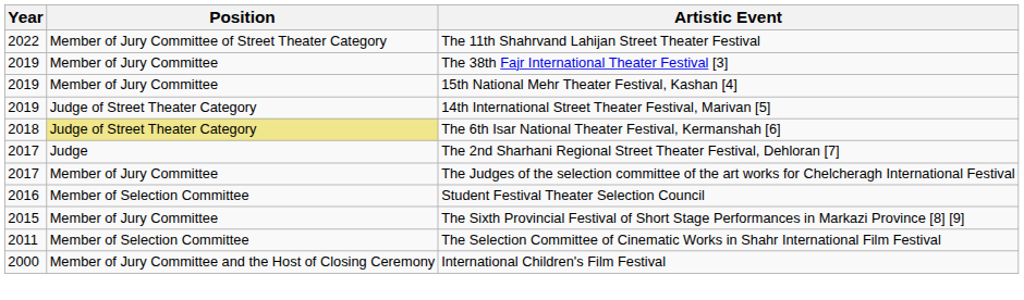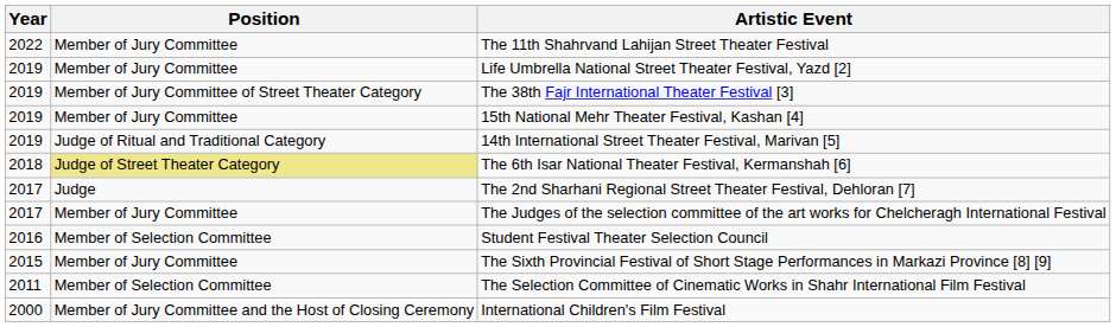The 11th Shahrvand Lahijan Street Theater Festival | Position: Member of Jury Committee of Street Theater Category -> Member of Jury Committee
+ row: 2019 | Member of Jury Committee | Life Umbrella National Street Theater Festival, Yazd [2]
The 38th Fajr International Theater Festival [3] | Position: Member of Jury Committee -> Member of Jury Committee of Street Theater Category
14th International Street Theater Festival, Marivan [5] | Position: Judge of Street Theater Category -> Judge of Ritual and Traditional Category
